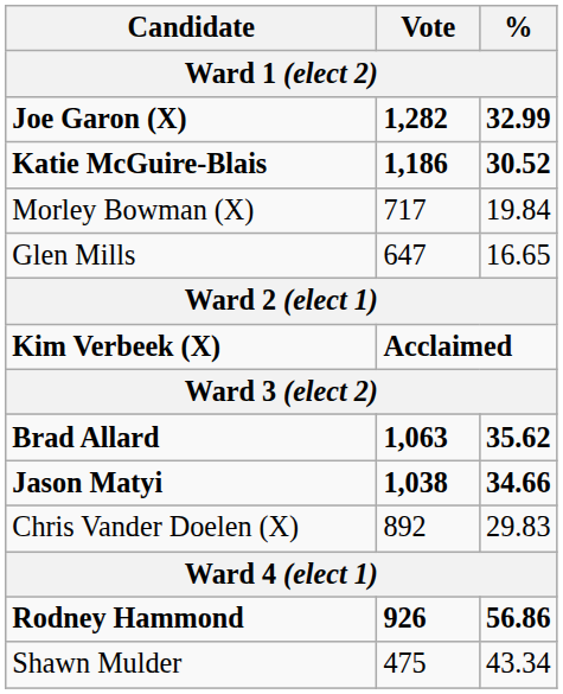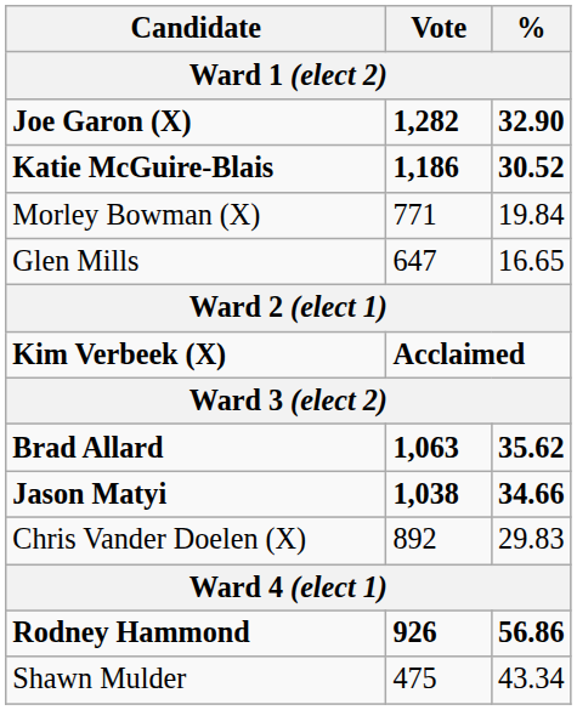Joe Garon (X) | %: 32.99 -> 32.90
Morley Bowman (X) | Vote: 717 -> 771
